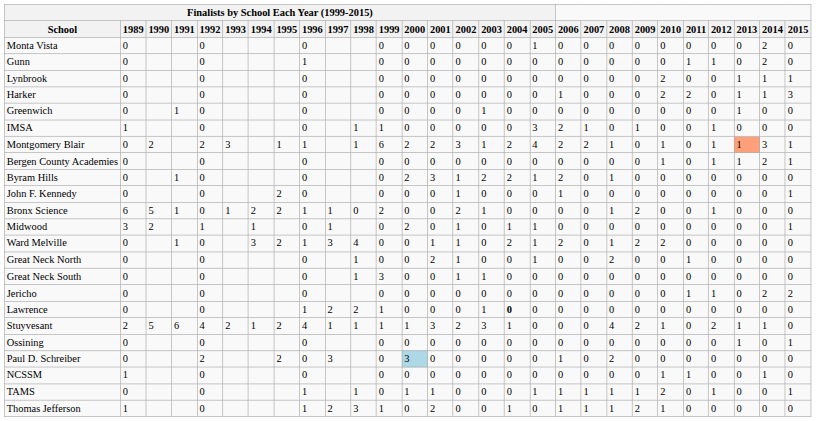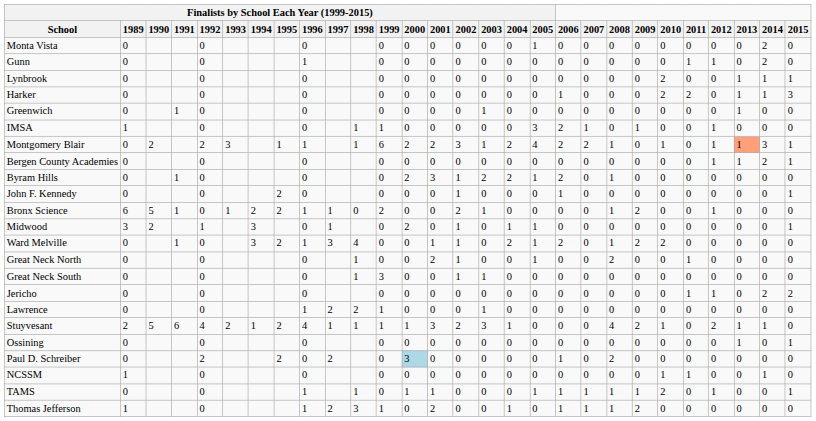Bergen County Academies | 2010: 1 -> 0
Midwood | Finalists by School Each Year (1999-2015) / 1994: 1 -> 3
Lawrence | Finalists by School Each Year (1999-2015) / 2004: bold -> normal
Paul D. Schreiber | Finalists by School Each Year (1999-2015) / 1997: 3 -> 2
Thomas Jefferson | 2010: 1 -> 0
